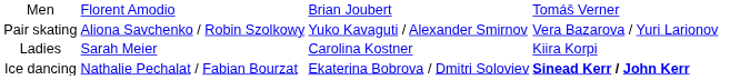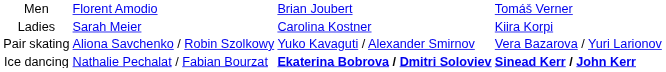rows swapped: Ladies <-> Pair skating
Ice dancing | column 3: normal -> bold
